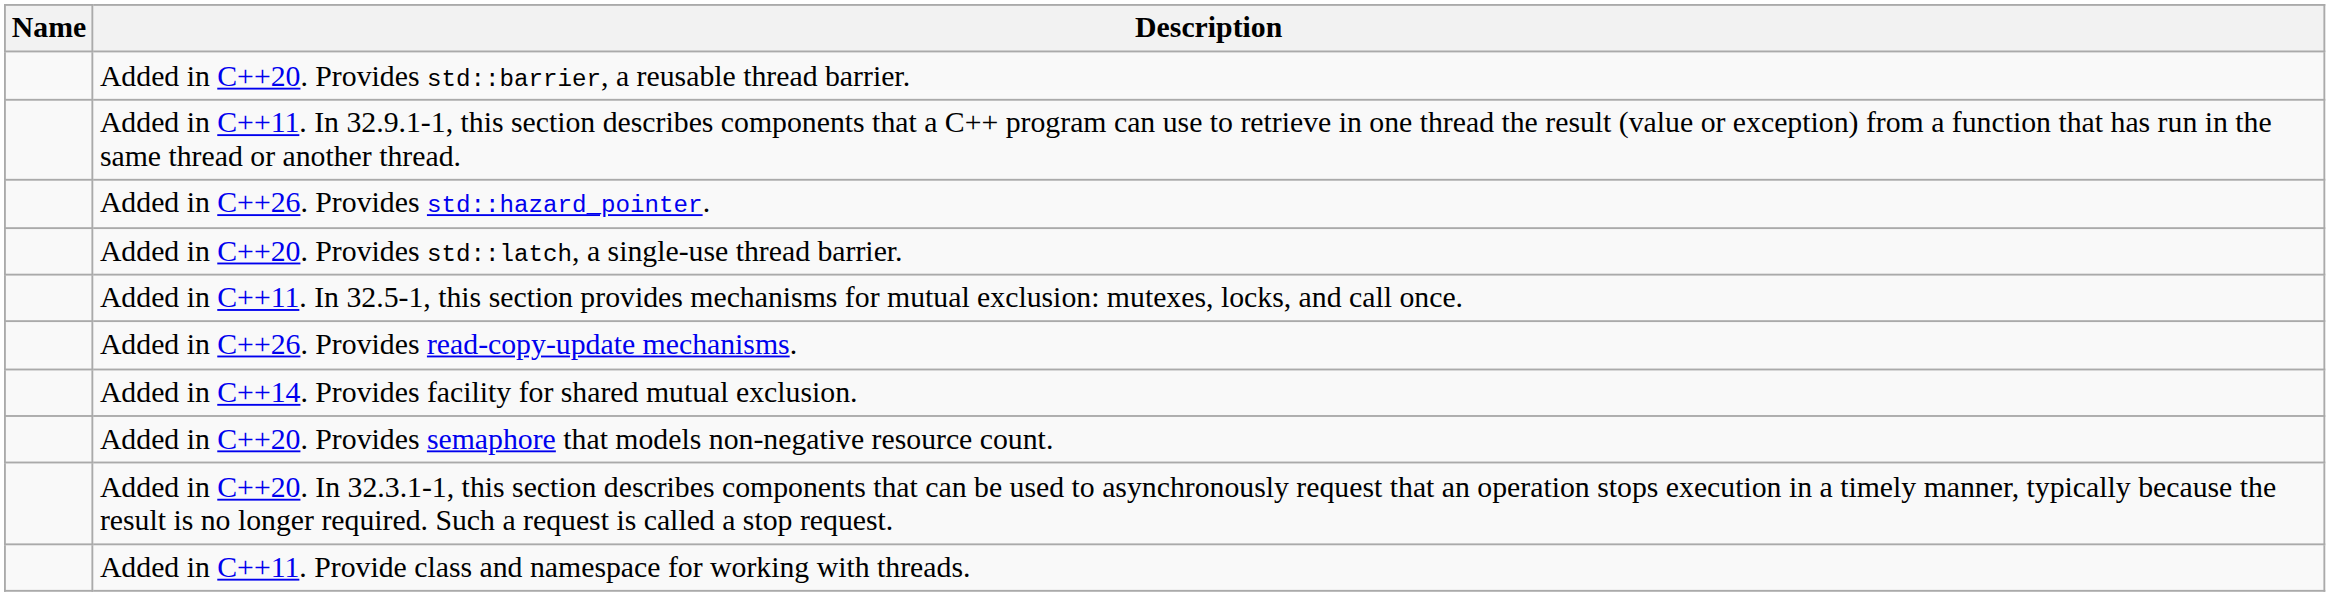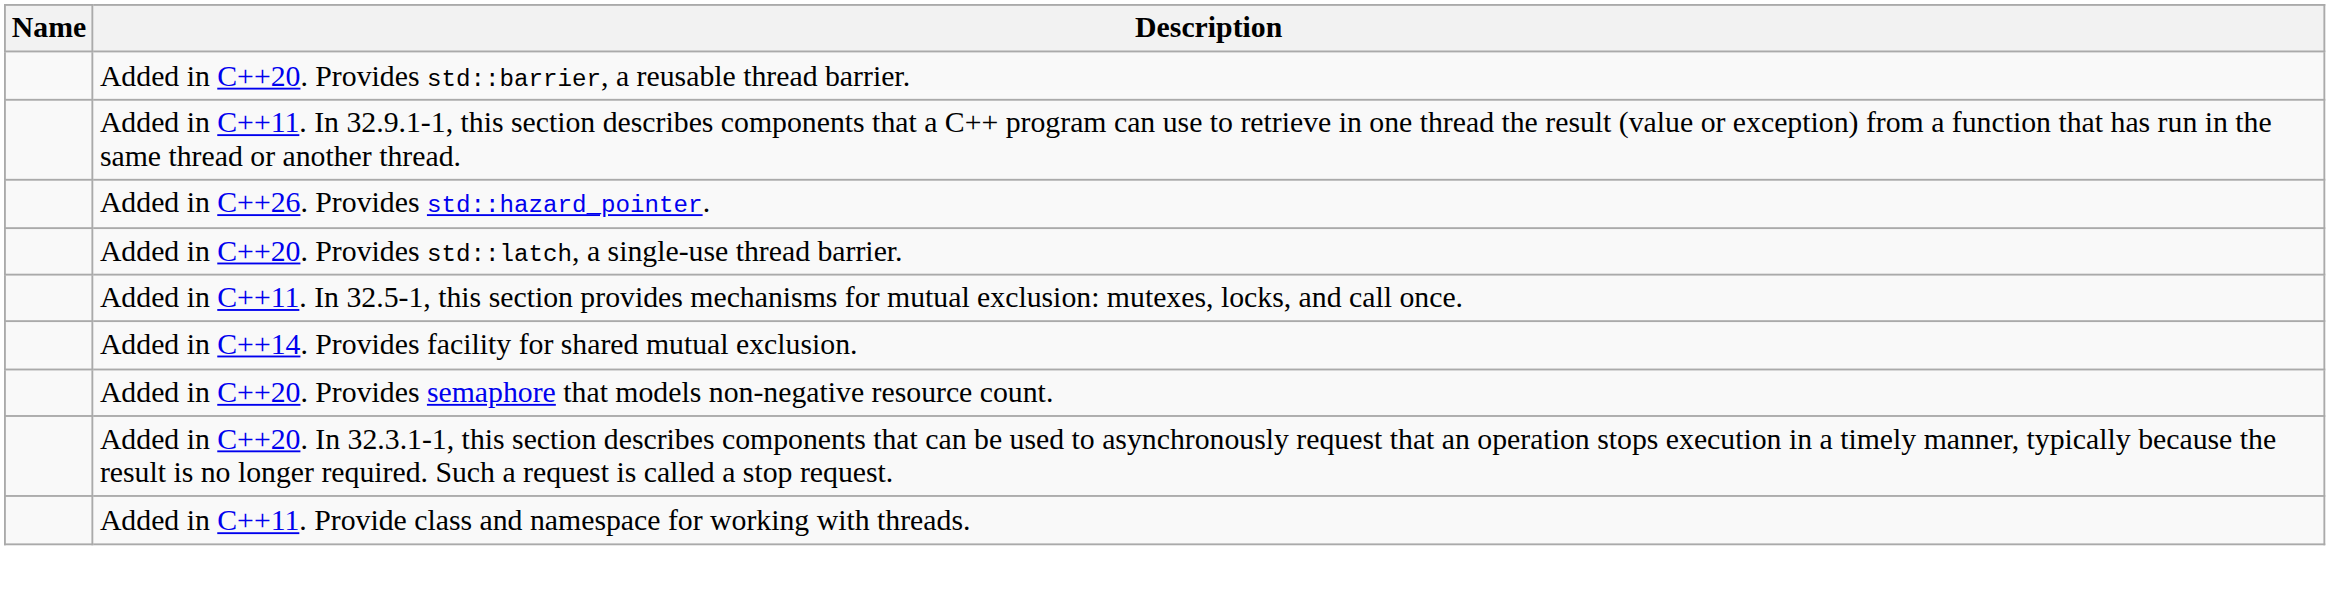- row: Added in C++26. Provides read-copy-update mechanisms.
